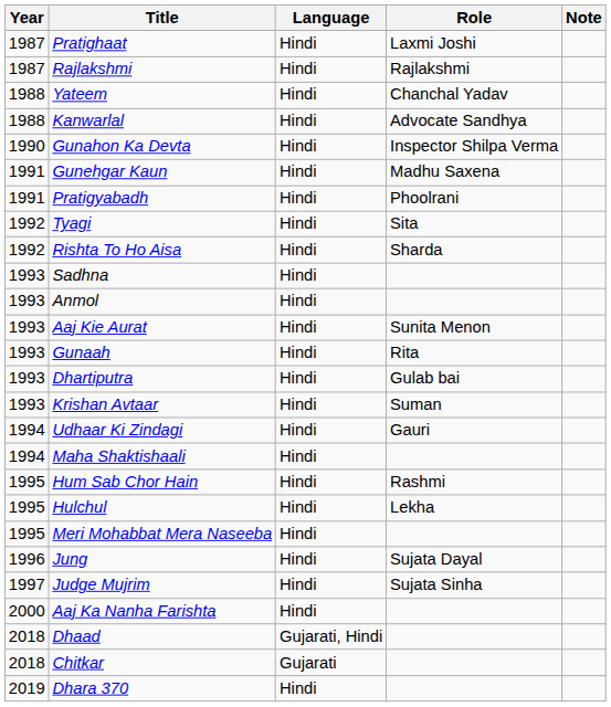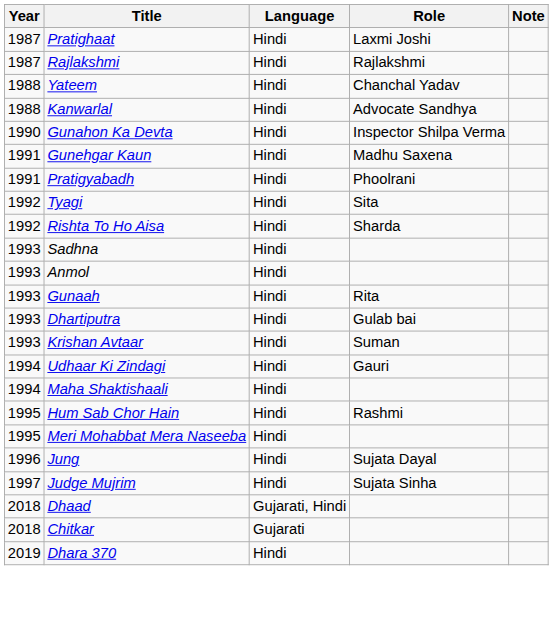- row: 1993 | Aaj Kie Aurat | Hindi | Sunita Menon
- row: 1995 | Hulchul | Hindi | Lekha
- row: 2000 | Aaj Ka Nanha Farishta | Hindi
